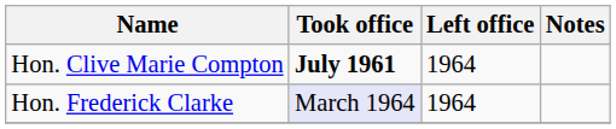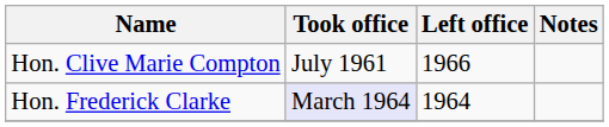Hon. Clive Marie Compton | Took office: bold -> normal
Hon. Clive Marie Compton | Left office: 1964 -> 1966
